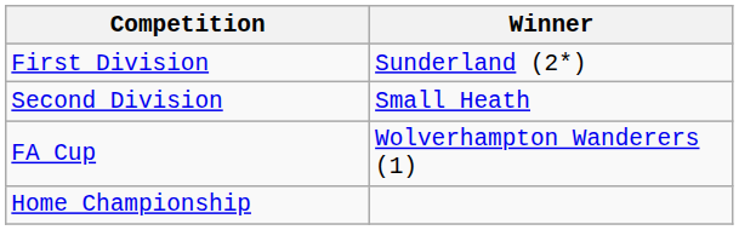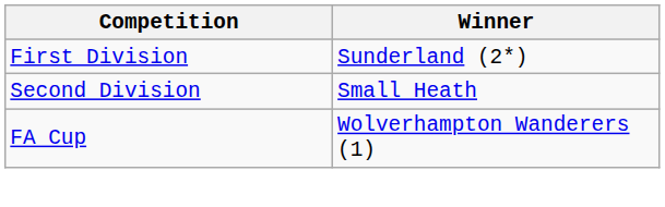- row: Home Championship
